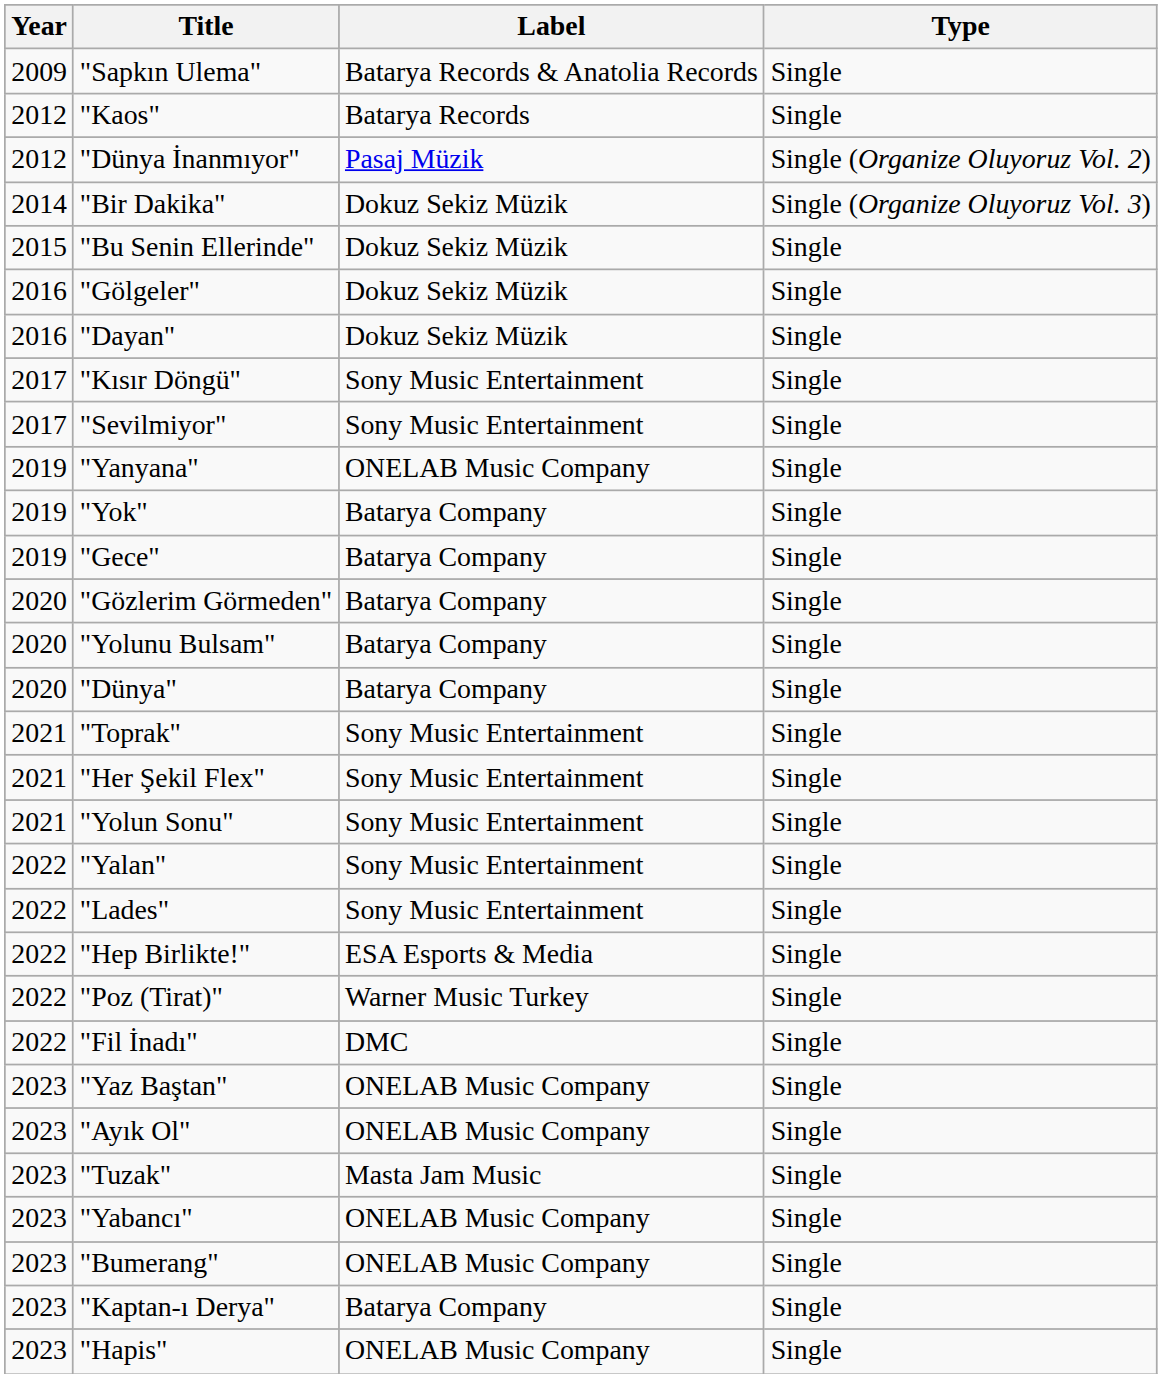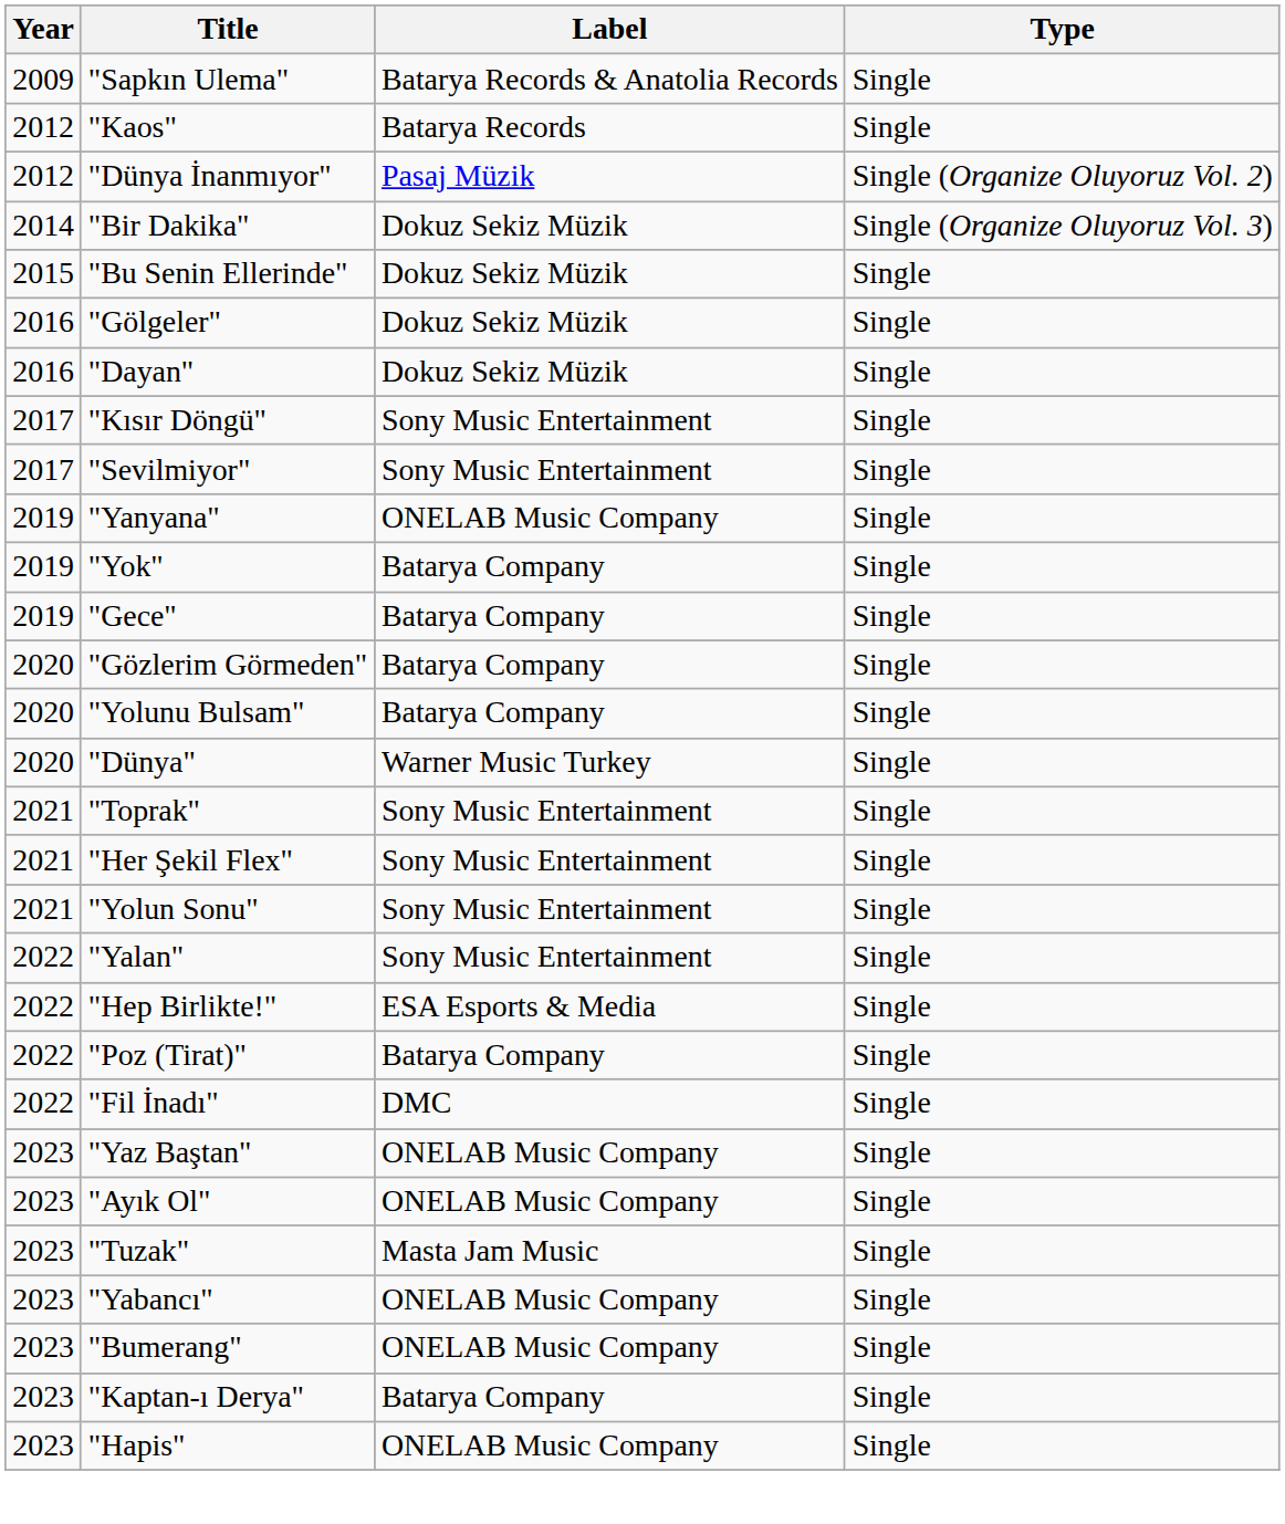"Dünya" | Label: Batarya Company -> Warner Music Turkey
- row: 2022 | "Lades" | Sony Music Entertainment | Single
"Poz (Tirat)" | Label: Warner Music Turkey -> Batarya Company
